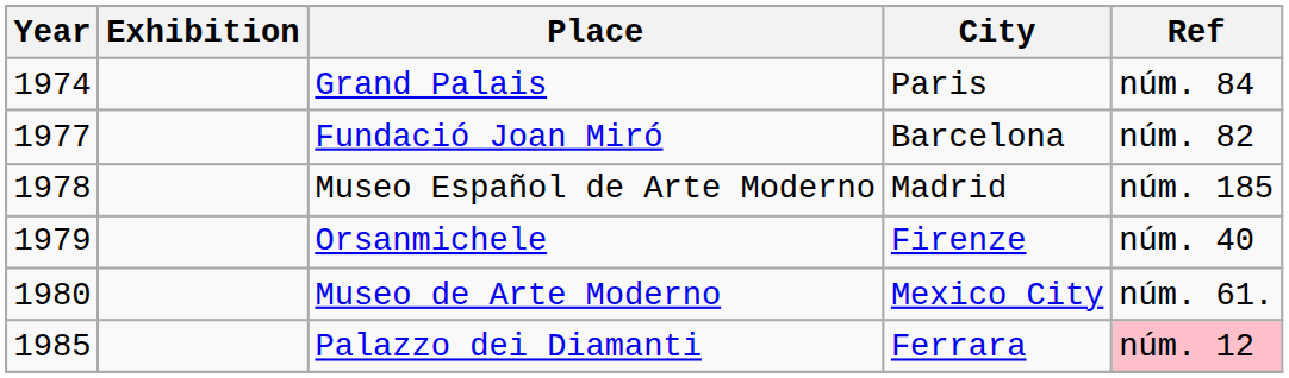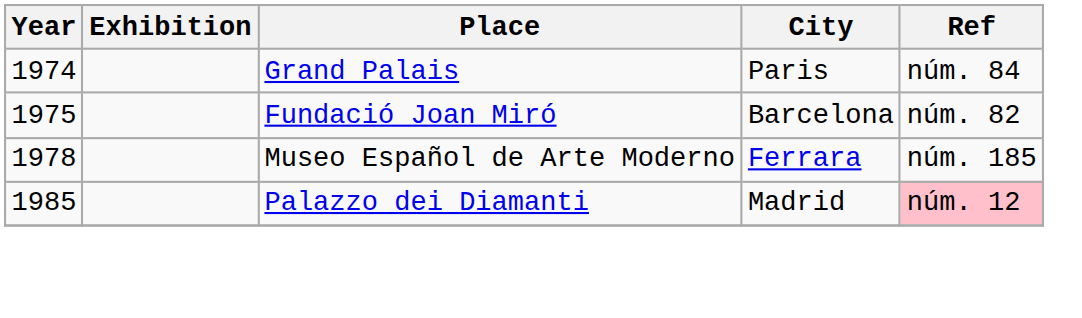Fundació Joan Miró | Year: 1977 -> 1975
Museo Español de Arte Moderno | City: Madrid -> Ferrara
- row: 1979 | Orsanmichele | Firenze | núm. 40
- row: 1980 | Museo de Arte Moderno | Mexico City | núm. 61.
Palazzo dei Diamanti | City: Ferrara -> Madrid
